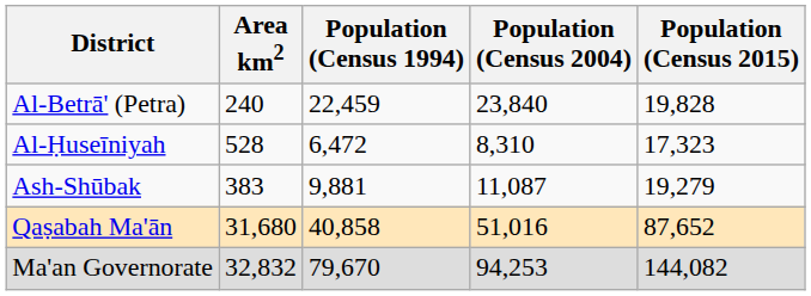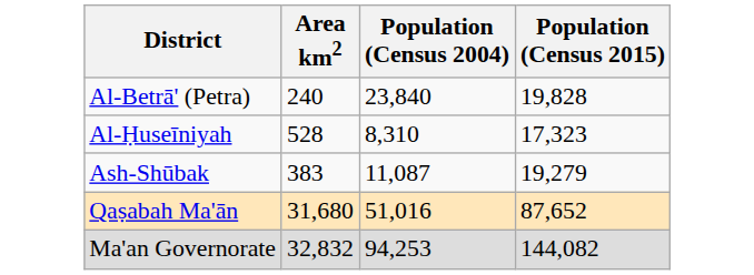- column: Population (Census 1994) | 22,459 | 6,472 | 9,881 | 40,858 | 79,670
